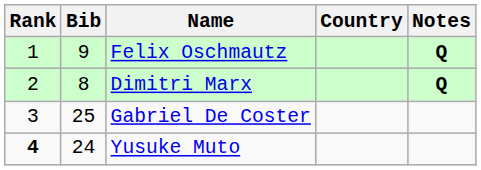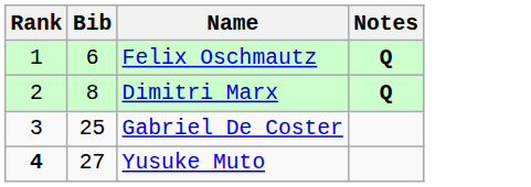- column: Country
Felix Oschmautz | Bib: 9 -> 6
Yusuke Muto | Bib: 24 -> 27
